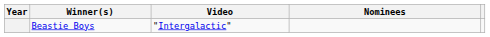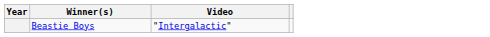- column: Nominees
